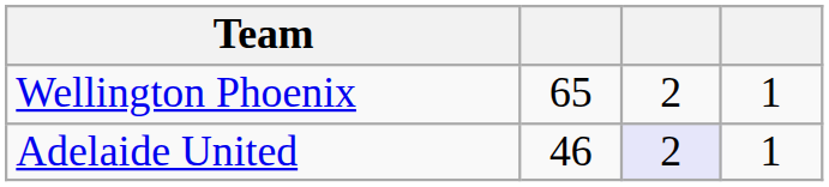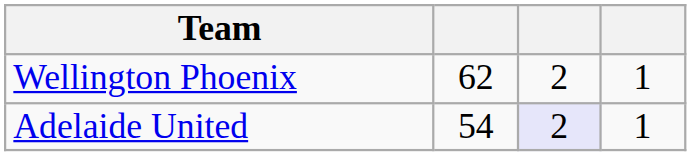Wellington Phoenix | column 2: 65 -> 62
Adelaide United | column 2: 46 -> 54
